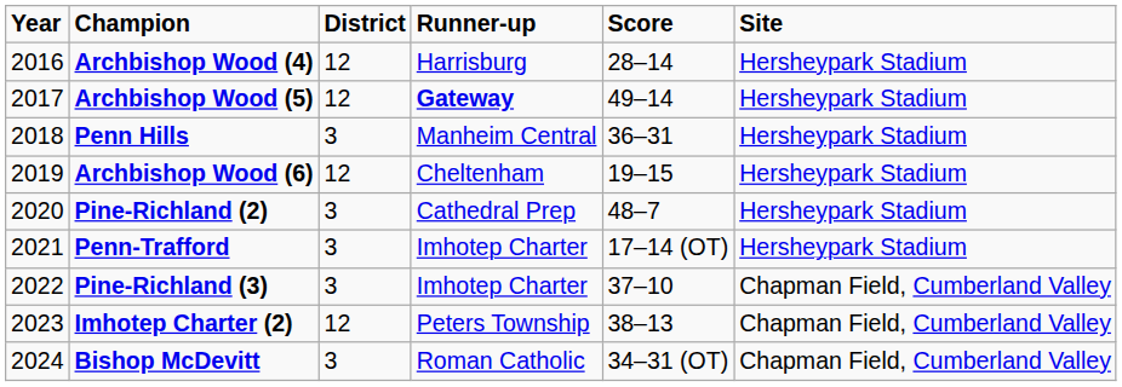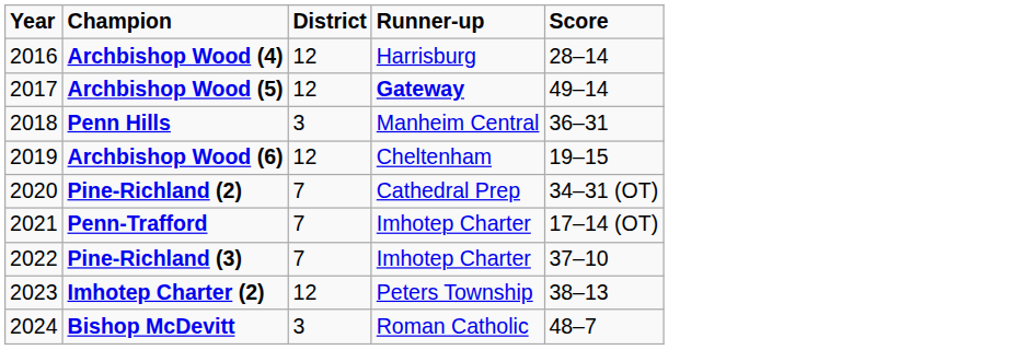- column: Site | Hersheypark Stadium | Hersheypark Stadium | Hersheypark Stadium | Hersheypark Stadium | Hersheypark Stadium | Hersheypark Stadium | Chapman Field, Cumberland Valley | Chapman Field, Cumberland Valley | Chapman Field, Cumberland Valley
Pine-Richland (2) | District: 3 -> 7
Pine-Richland (2) | Score: 48–7 -> 34–31 (OT)
Penn-Trafford | District: 3 -> 7
Pine-Richland (3) | District: 3 -> 7
Bishop McDevitt | Score: 34–31 (OT) -> 48–7
